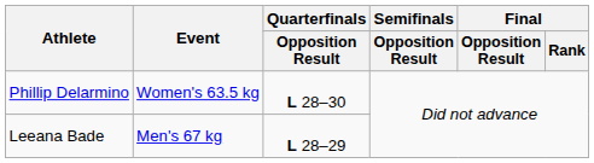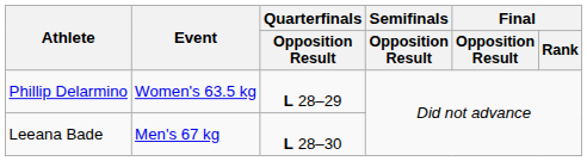Phillip Delarmino | Quarterfinals / Opposition Result: L 28–30 -> L 28–29
Leeana Bade | Quarterfinals / Opposition Result: L 28–29 -> L 28–30
